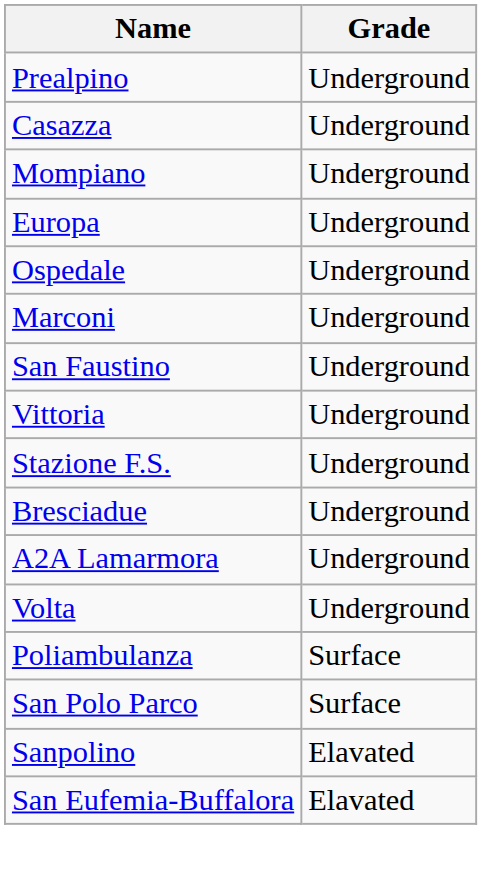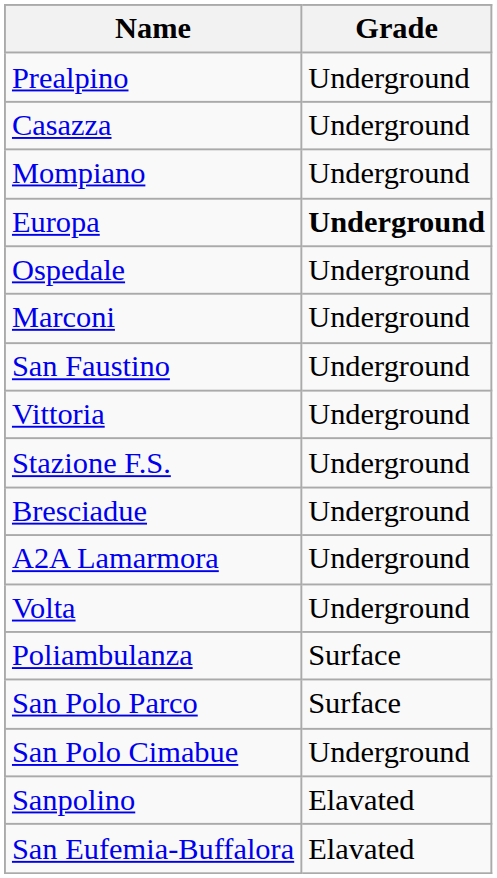Europa | Grade: normal -> bold
+ row: San Polo Cimabue | Underground
